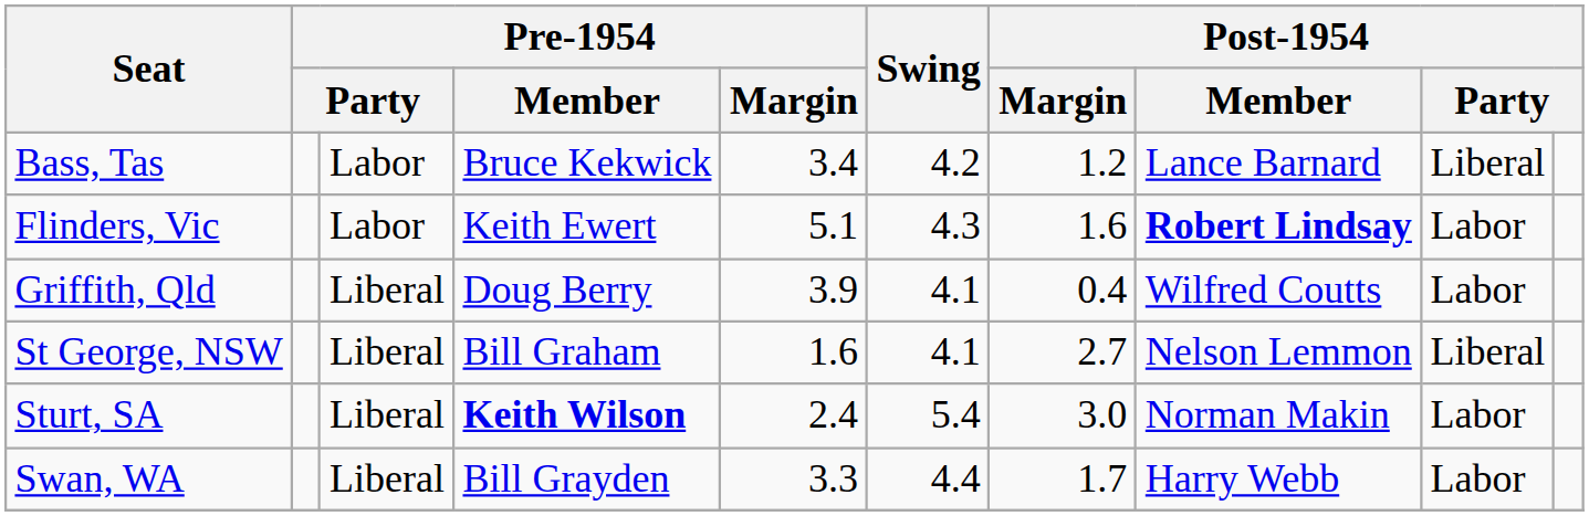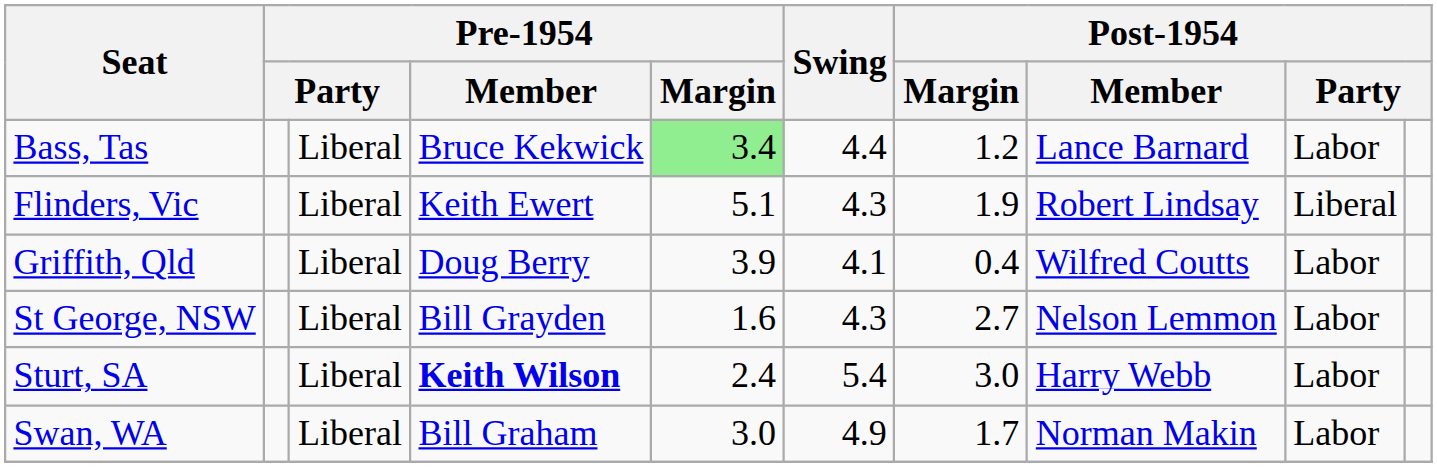Bass, Tas | column 3: Labor -> Liberal
Bass, Tas | Pre-1954 / Margin: no background -> lightgreen background
Bass, Tas | Swing: 4.2 -> 4.4
Bass, Tas | column 9: Liberal -> Labor
Flinders, Vic | column 3: Labor -> Liberal
Flinders, Vic | Post-1954 / Margin: 1.6 -> 1.9
Flinders, Vic | Post-1954 / Member: bold -> normal
Flinders, Vic | column 9: Labor -> Liberal
St George, NSW | Pre-1954 / Member: Bill Graham -> Bill Grayden
St George, NSW | Swing: 4.1 -> 4.3
St George, NSW | column 9: Liberal -> Labor
Sturt, SA | Post-1954 / Member: Norman Makin -> Harry Webb
Swan, WA | Pre-1954 / Member: Bill Grayden -> Bill Graham
Swan, WA | Pre-1954 / Margin: 3.3 -> 3.0
Swan, WA | Swing: 4.4 -> 4.9
Swan, WA | Post-1954 / Member: Harry Webb -> Norman Makin
